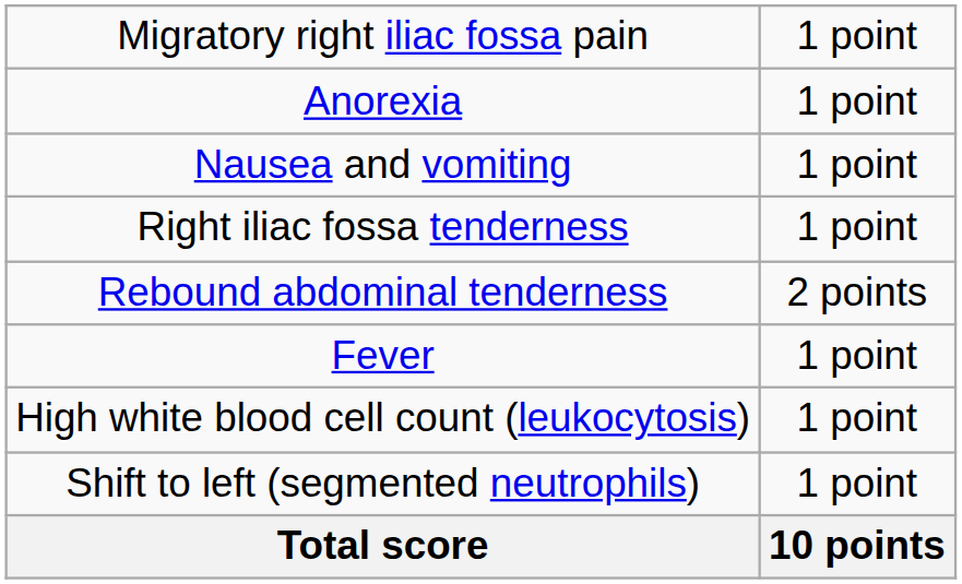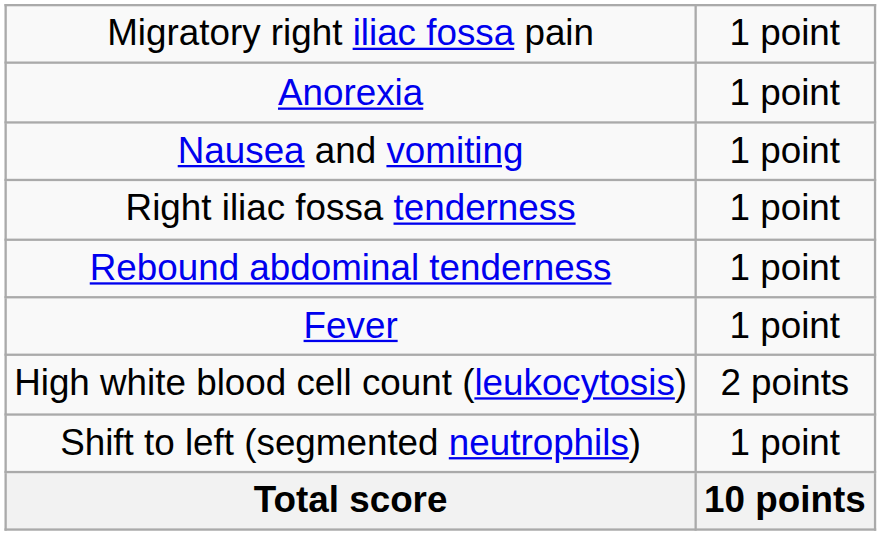Rebound abdominal tenderness | column 2: 2 points -> 1 point
High white blood cell count (leukocytosis) | column 2: 1 point -> 2 points
